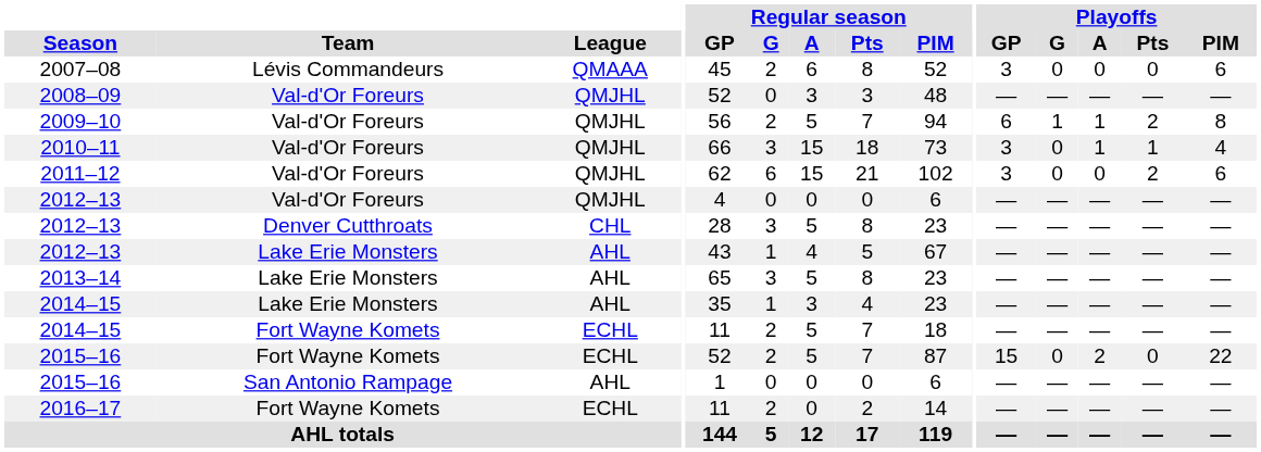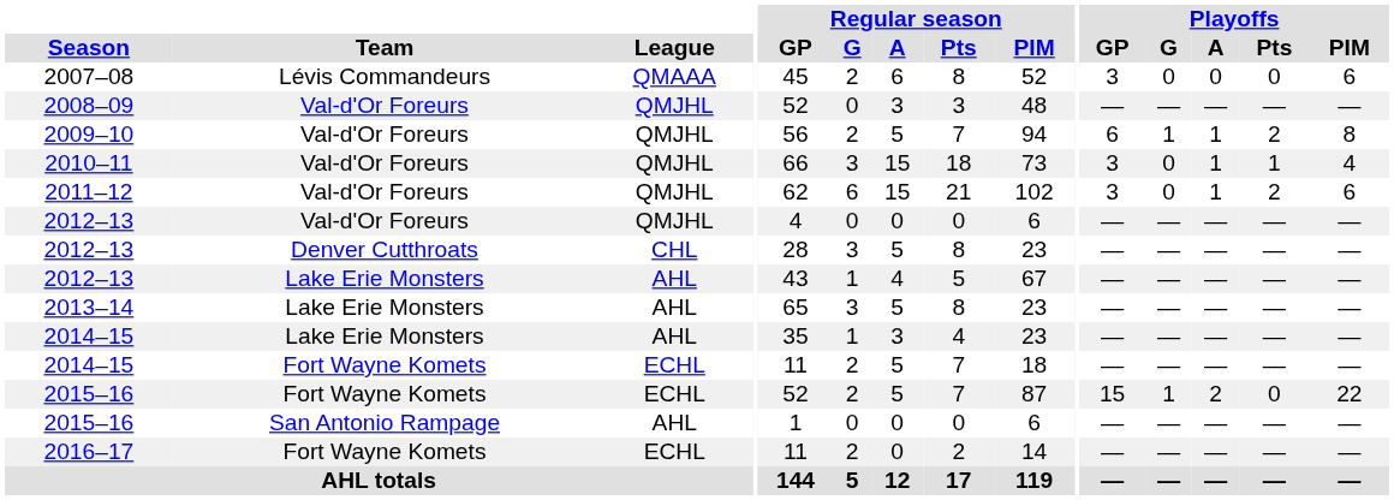2011–12 | Playoffs / A: 0 -> 1
2015–16 / Fort Wayne Komets | Playoffs / G: 0 -> 1
